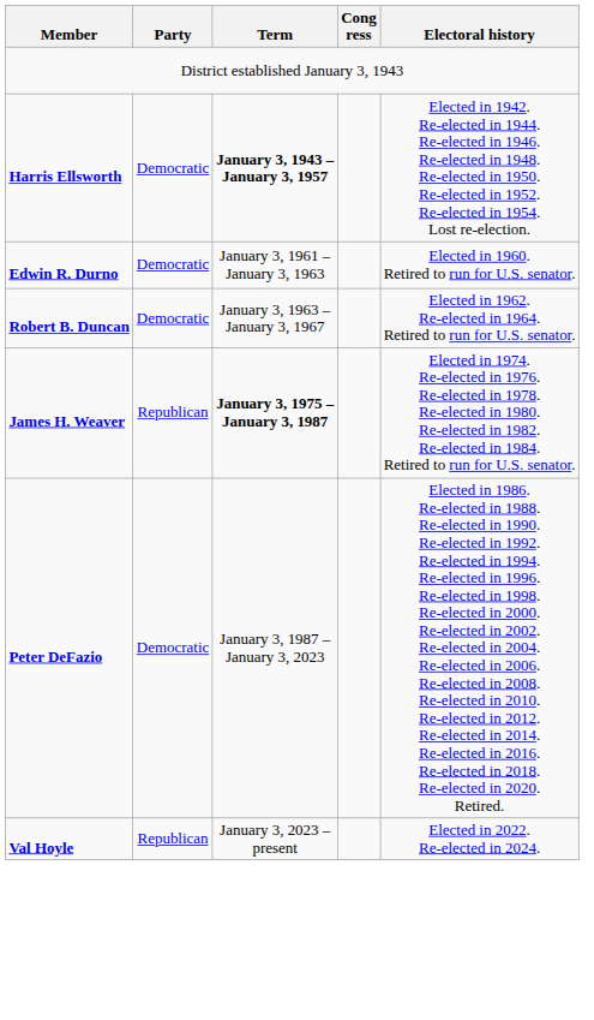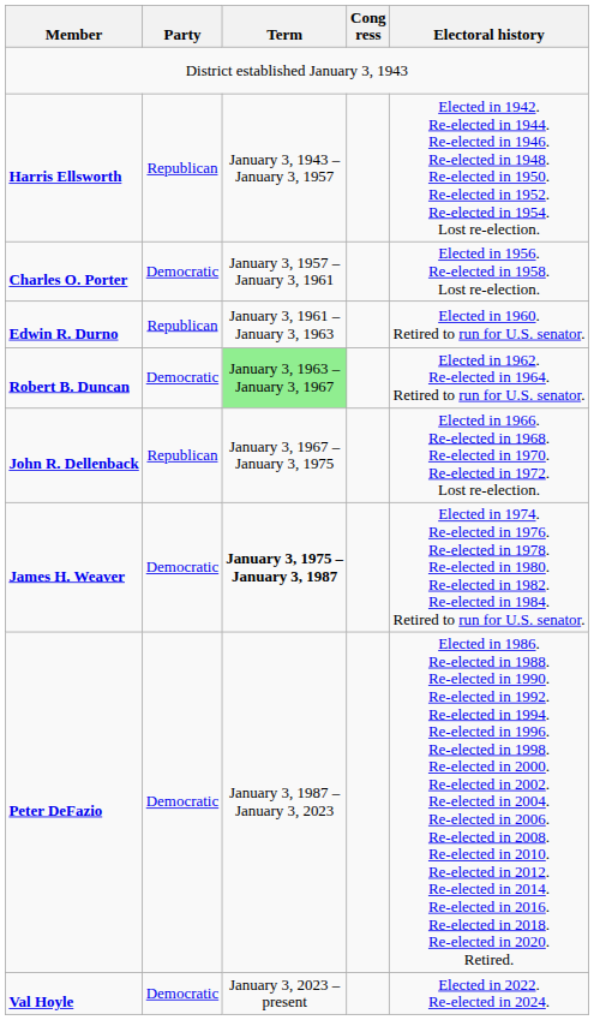Harris Ellsworth | Party: Democratic -> Republican
Harris Ellsworth | Term: bold -> normal
+ row: Charles O. Porter | Democratic | January 3, 1957 – January 3, 1961 | Elected in 1956. Re-elected in 1958. Lost re-election.
Edwin R. Durno | Party: Democratic -> Republican
Robert B. Duncan | Term: no background -> lightgreen background
+ row: John R. Dellenback | Republican | January 3, 1967 – January 3, 1975 | Elected in 1966. Re-elected in 1968. Re-elected in 1970. Re-elected in 1972. Lost re-election.
James H. Weaver | Party: Republican -> Democratic
Val Hoyle | Party: Republican -> Democratic
